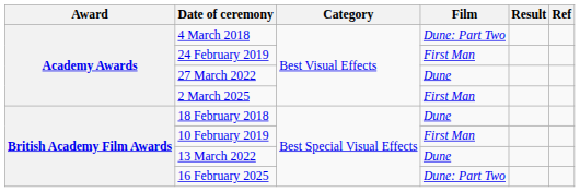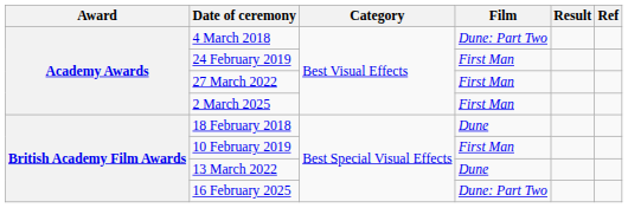27 March 2022 | Film: Dune -> First Man
